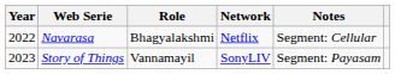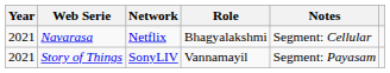columns swapped: Role <-> Network
Navarasa | Year: 2022 -> 2021
Story of Things | Year: 2023 -> 2021
